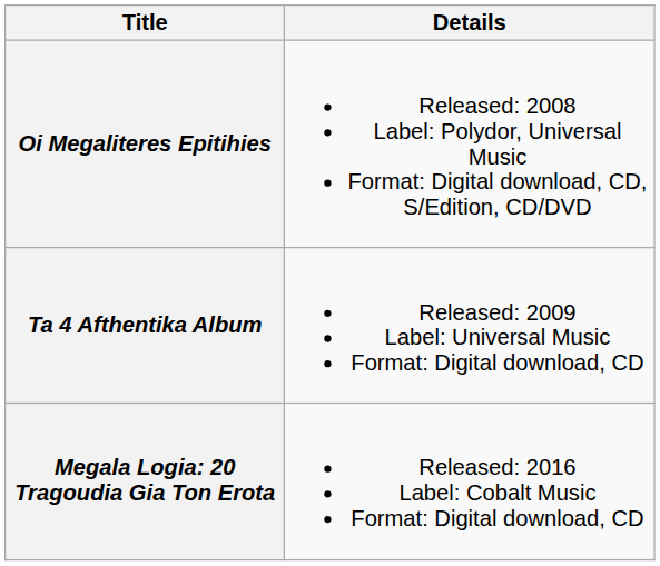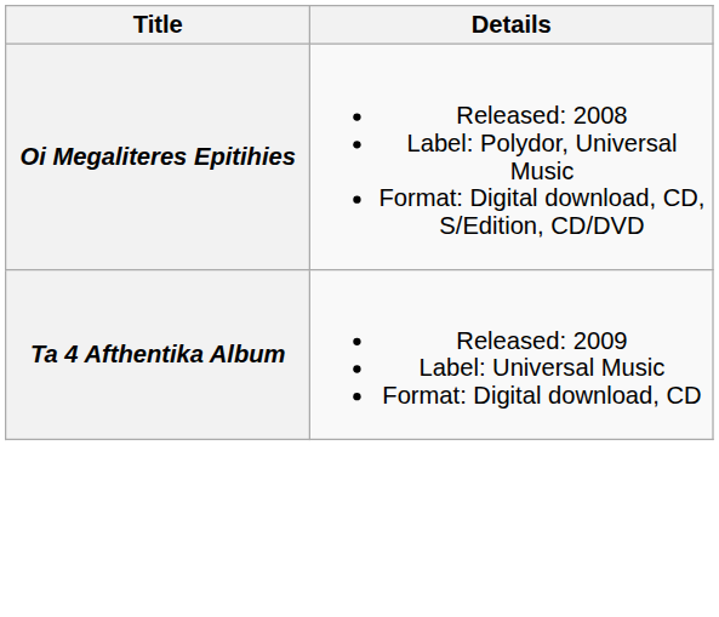- row: Megala Logia: 20 Tragoudia Gia Ton Erota | Released: 2016 Label: Cobalt Music Format: Digital download, CD
